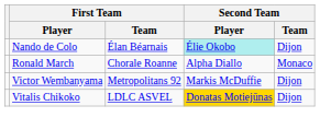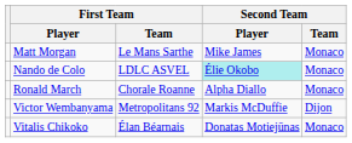+ row: Matt Morgan | Le Mans Sarthe | Mike James | Monaco
Nando de Colo | First Team / Team: Élan Béarnais -> LDLC ASVEL
Nando de Colo | Second Team / Team: Dijon -> Monaco
Vitalis Chikoko | First Team / Team: LDLC ASVEL -> Élan Béarnais
Vitalis Chikoko | Second Team / Player: gold background -> no background
Vitalis Chikoko | Second Team / Team: Dijon -> Monaco
